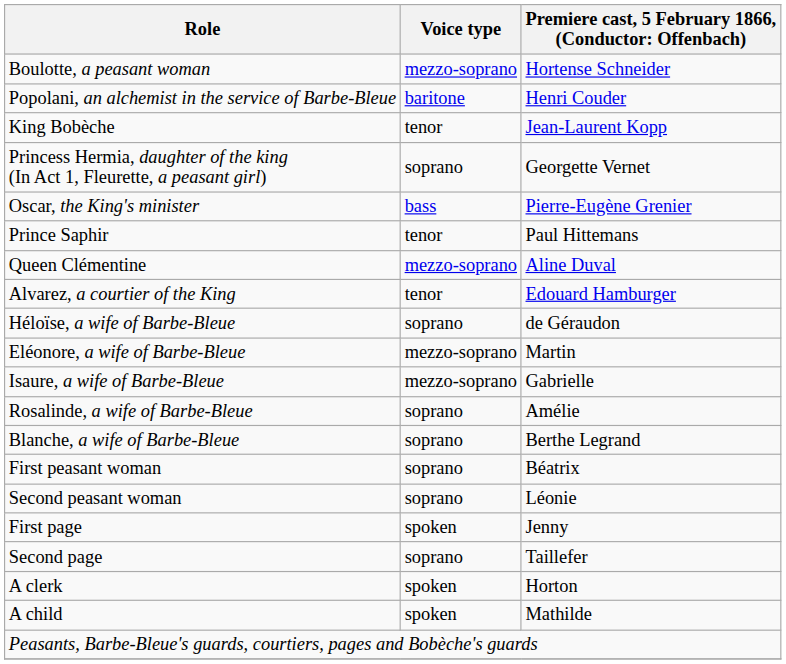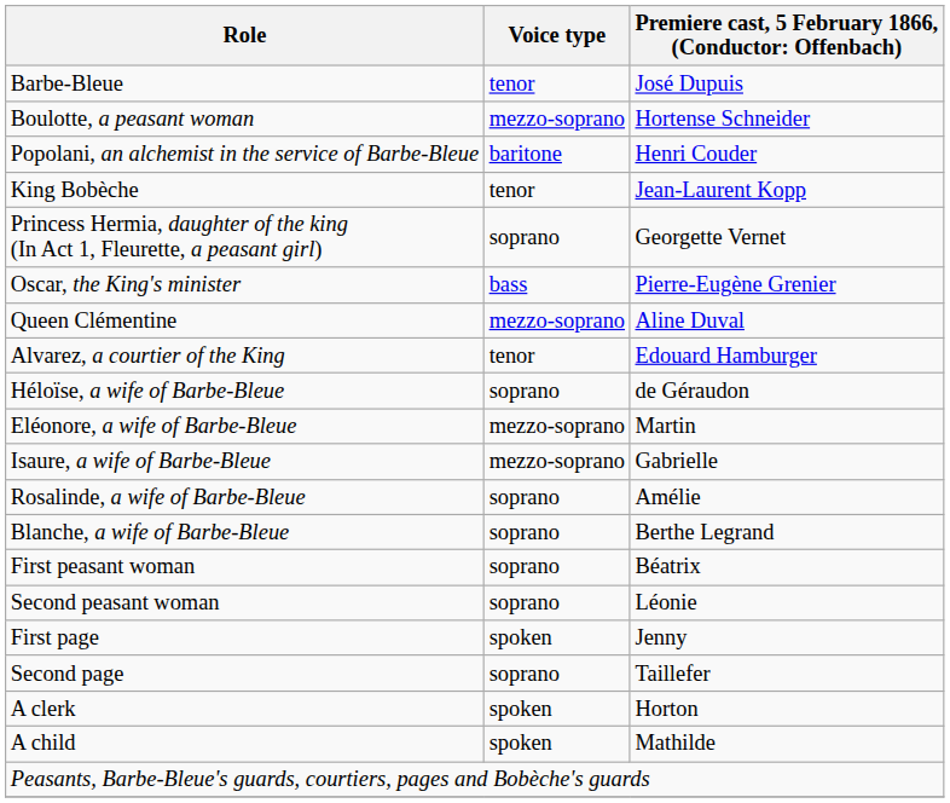+ row: Barbe-Bleue | tenor | José Dupuis
- row: Prince Saphir | tenor | Paul Hittemans
